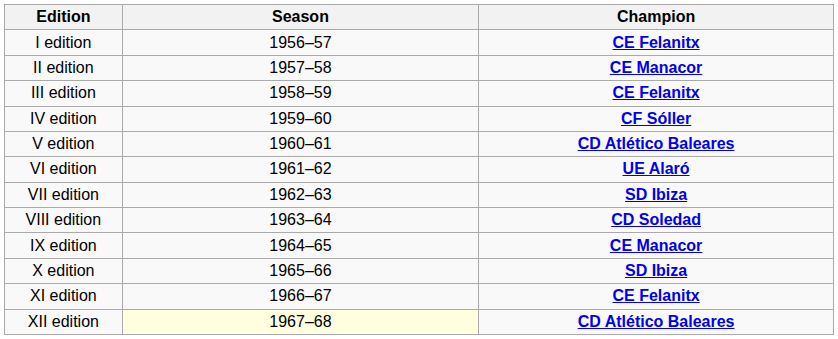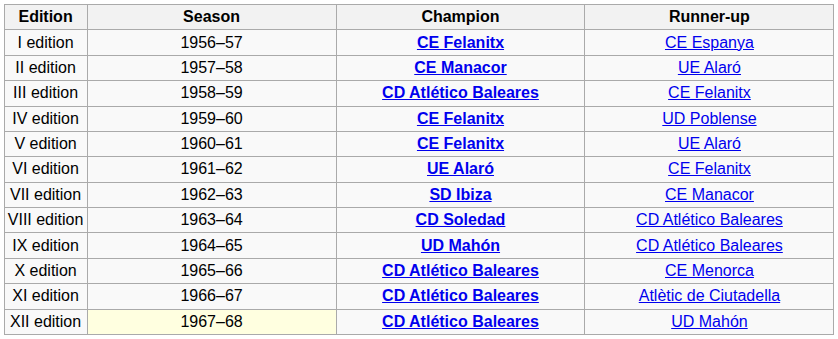+ column: Runner-up | CE Espanya | UE Alaró | CE Felanitx | UD Poblense | UE Alaró | CE Felanitx | CE Manacor | CD Atlético Baleares | CD Atlético Baleares | CE Menorca | Atlètic de Ciutadella | UD Mahón
III edition | Champion: CE Felanitx -> CD Atlético Baleares
IV edition | Champion: CF Sóller -> CE Felanitx
V edition | Champion: CD Atlético Baleares -> CE Felanitx
IX edition | Champion: CE Manacor -> UD Mahón
X edition | Champion: SD Ibiza -> CD Atlético Baleares
XI edition | Champion: CE Felanitx -> CD Atlético Baleares
